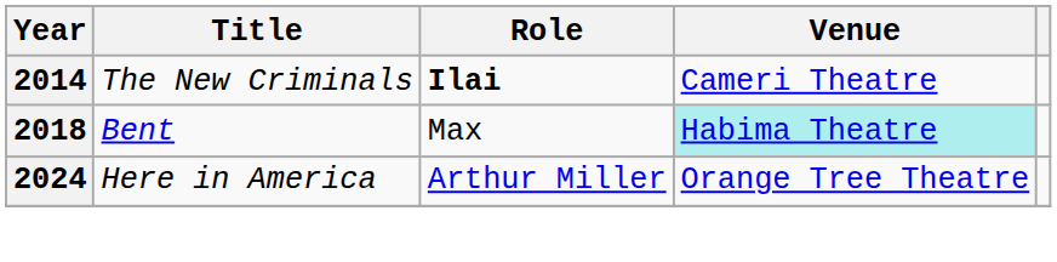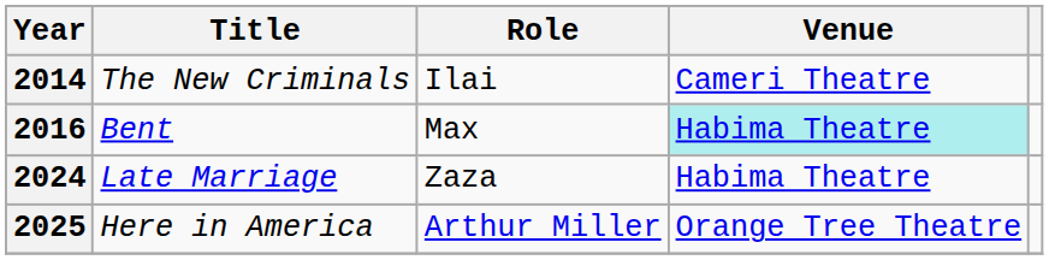The New Criminals | Role: bold -> normal
Bent | Year: 2018 -> 2016
+ row: 2024 | Late Marriage | Zaza | Habima Theatre
Here in America | Year: 2024 -> 2025
